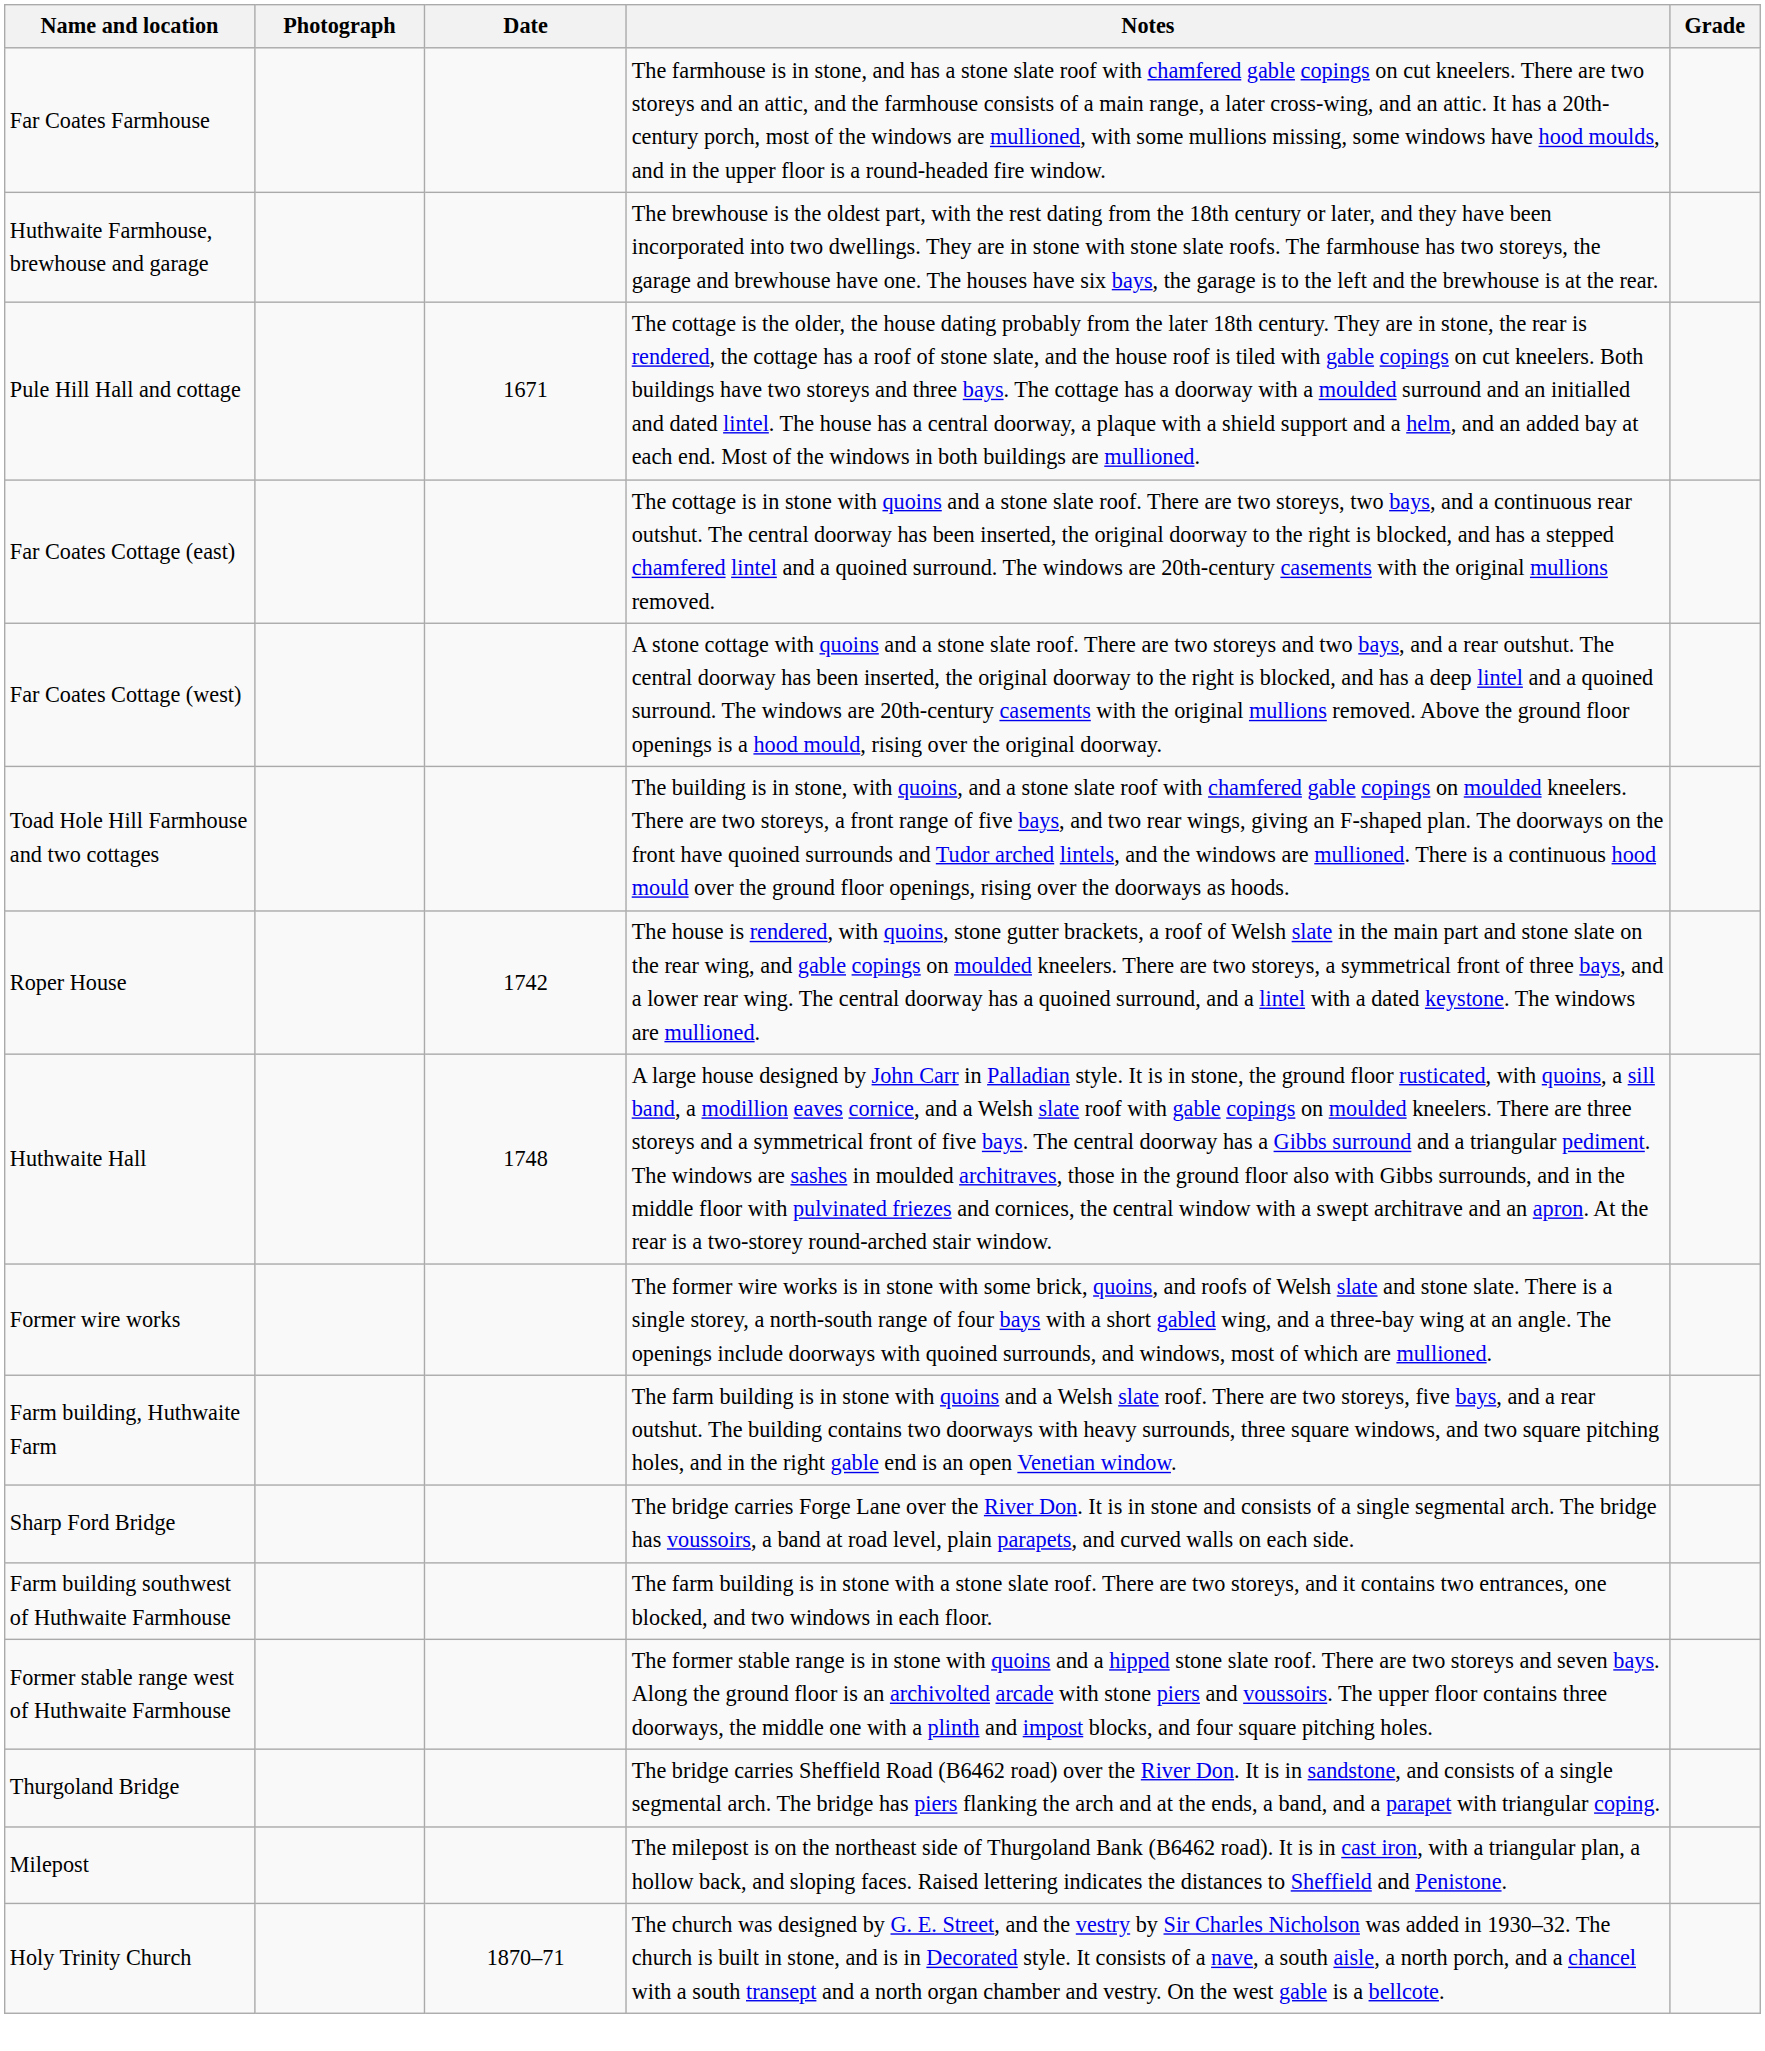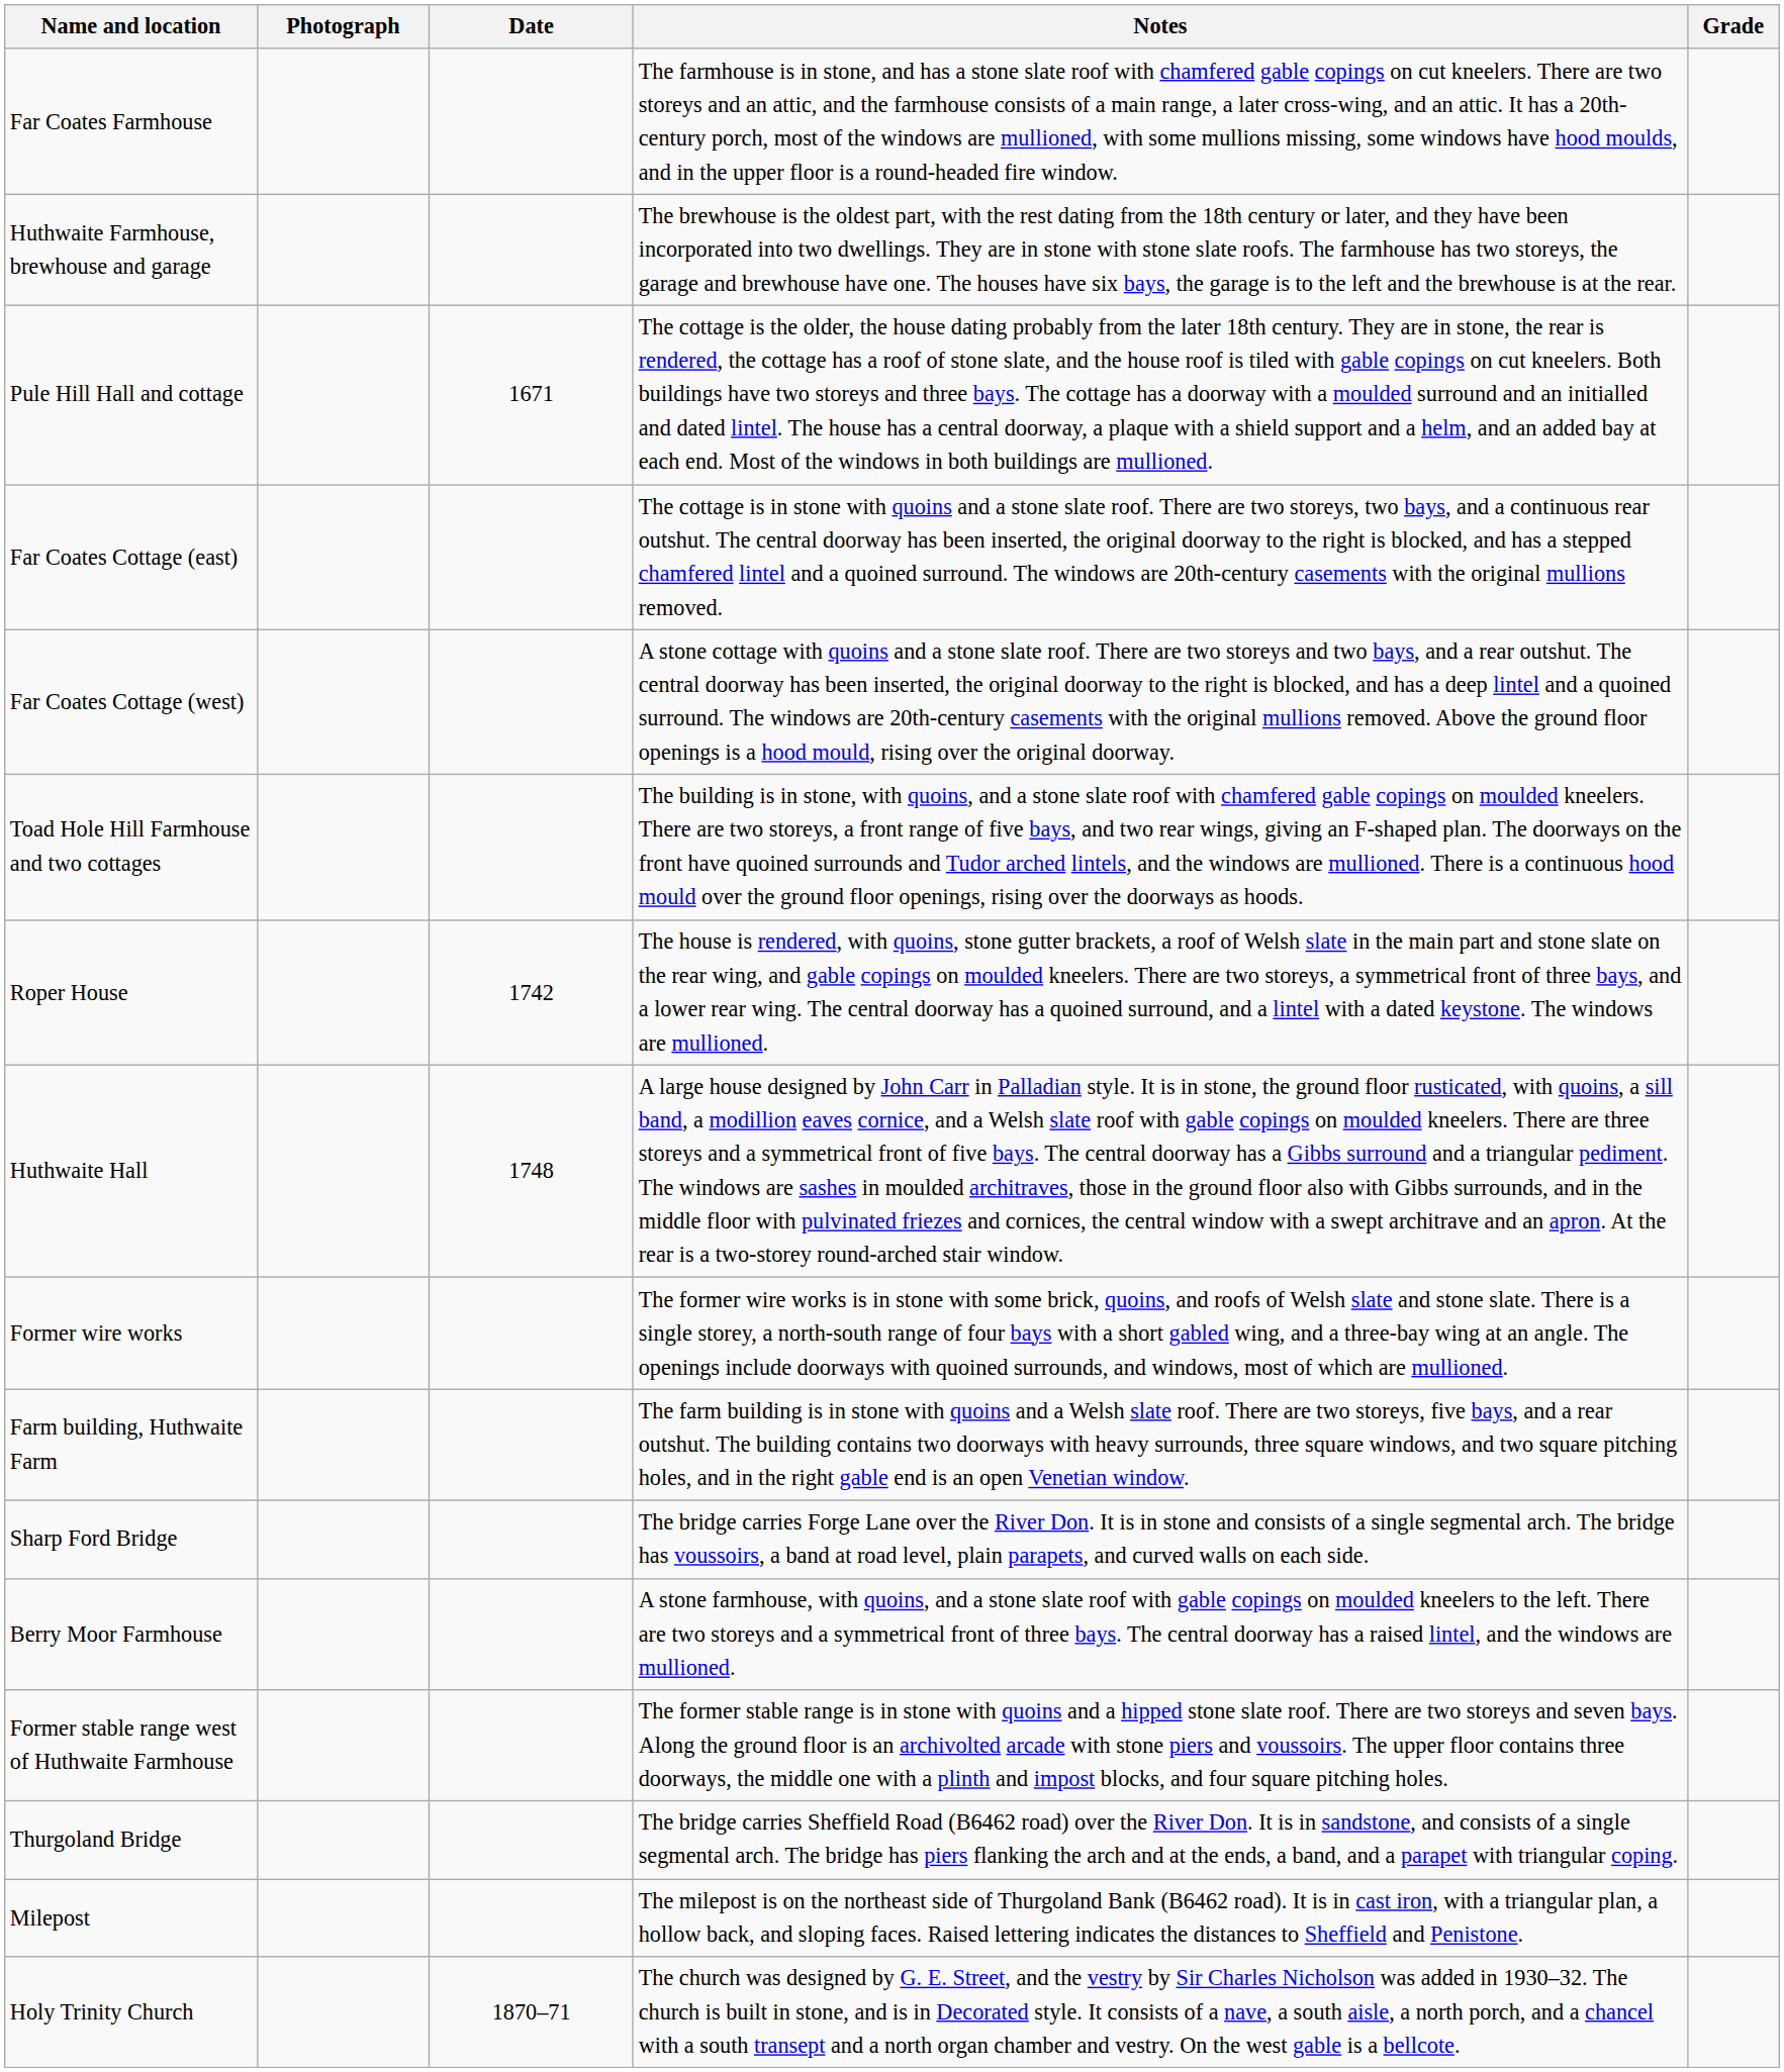+ row: Berry Moor Farmhouse | A stone farmhouse, with quoins, and a stone slate roof with gable copings on moulded kneelers to the left. There are two storeys and a symmetrical front of three bays. The central doorway has a raised lintel, and the windows are mullioned.
- row: Farm building southwest of Huthwaite Farmhouse | The farm building is in stone with a stone slate roof. There are two storeys, and it contains two entrances, one blocked, and two windows in each floor.
